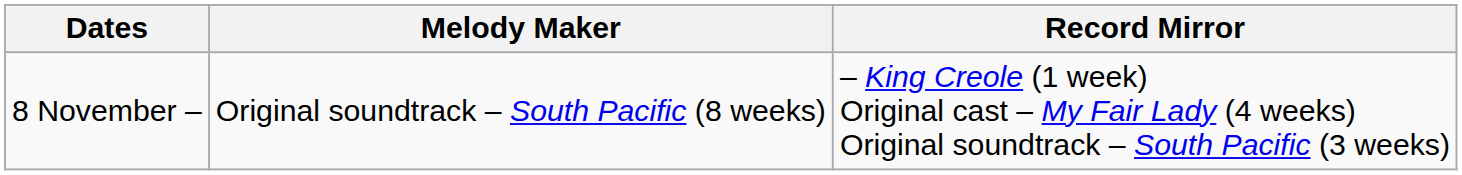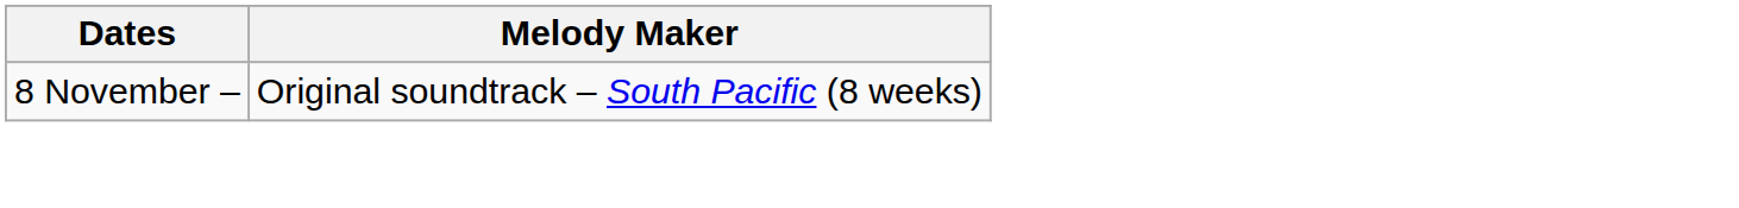- column: Record Mirror | – King Creole (1 week) Original cast – My Fair Lady (4 weeks) Original soundtrack – South Pacific (3 weeks)
